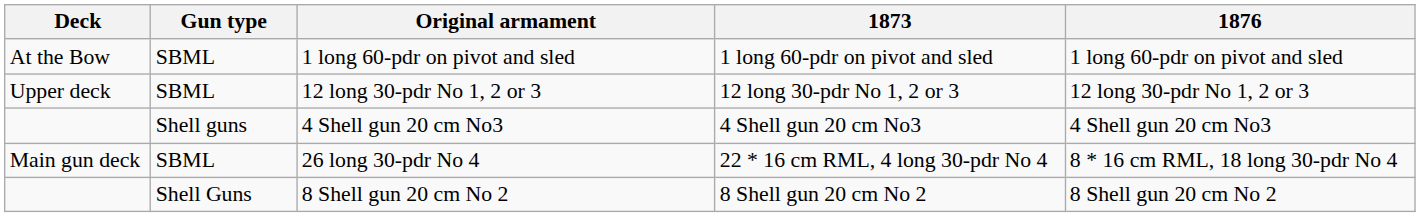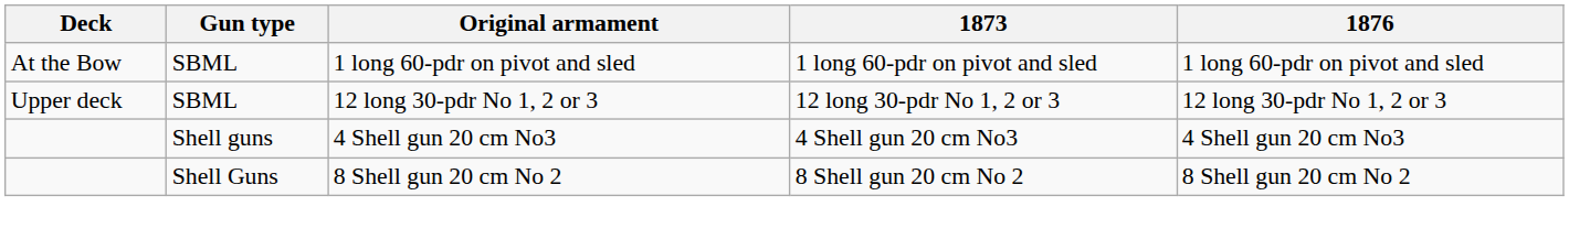- row: Main gun deck | SBML | 26 long 30-pdr No 4 | 22 * 16 cm RML, 4 long 30-pdr No 4 | 8 * 16 cm RML, 18 long 30-pdr No 4
